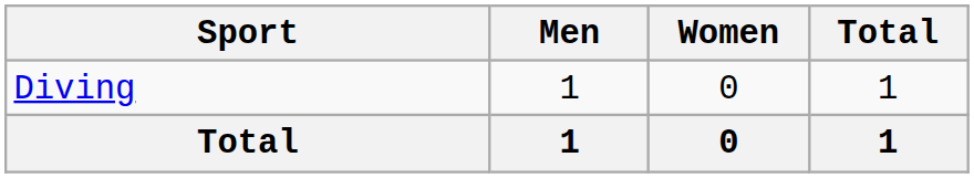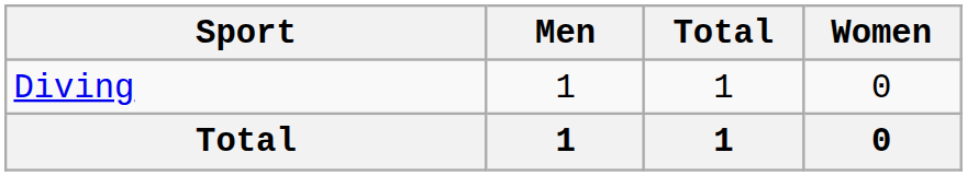columns swapped: Women <-> Total
